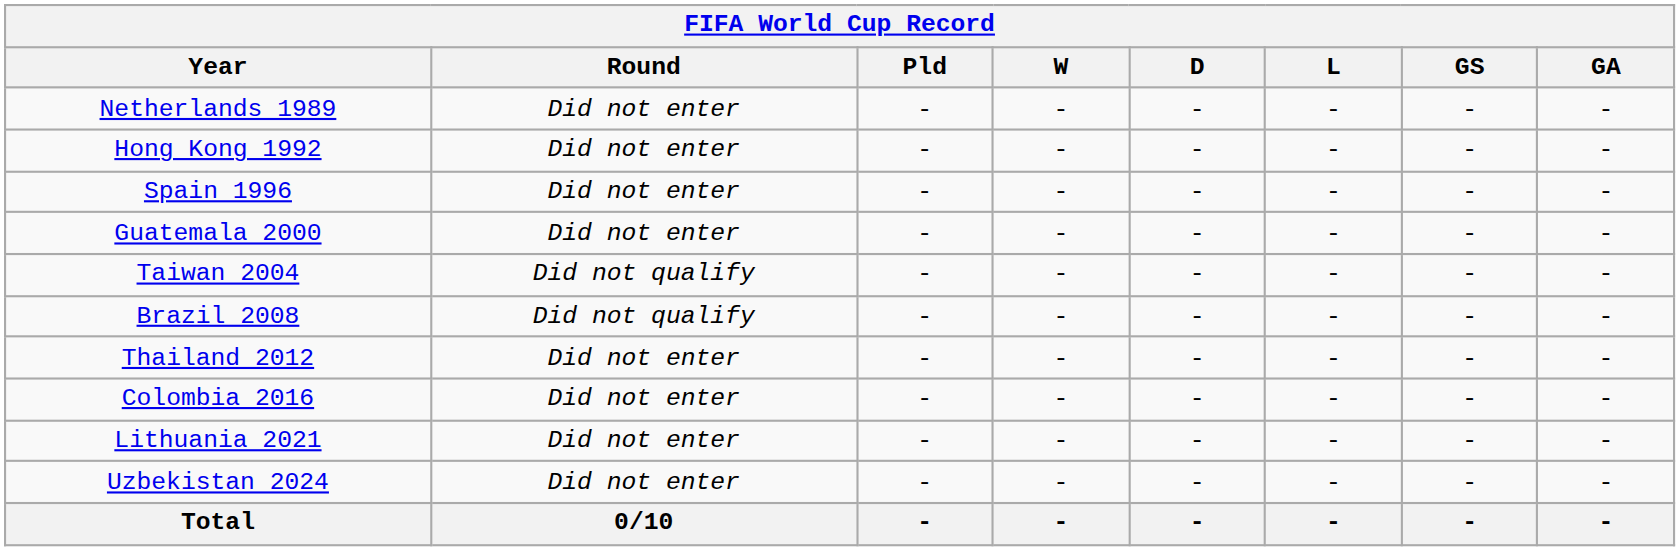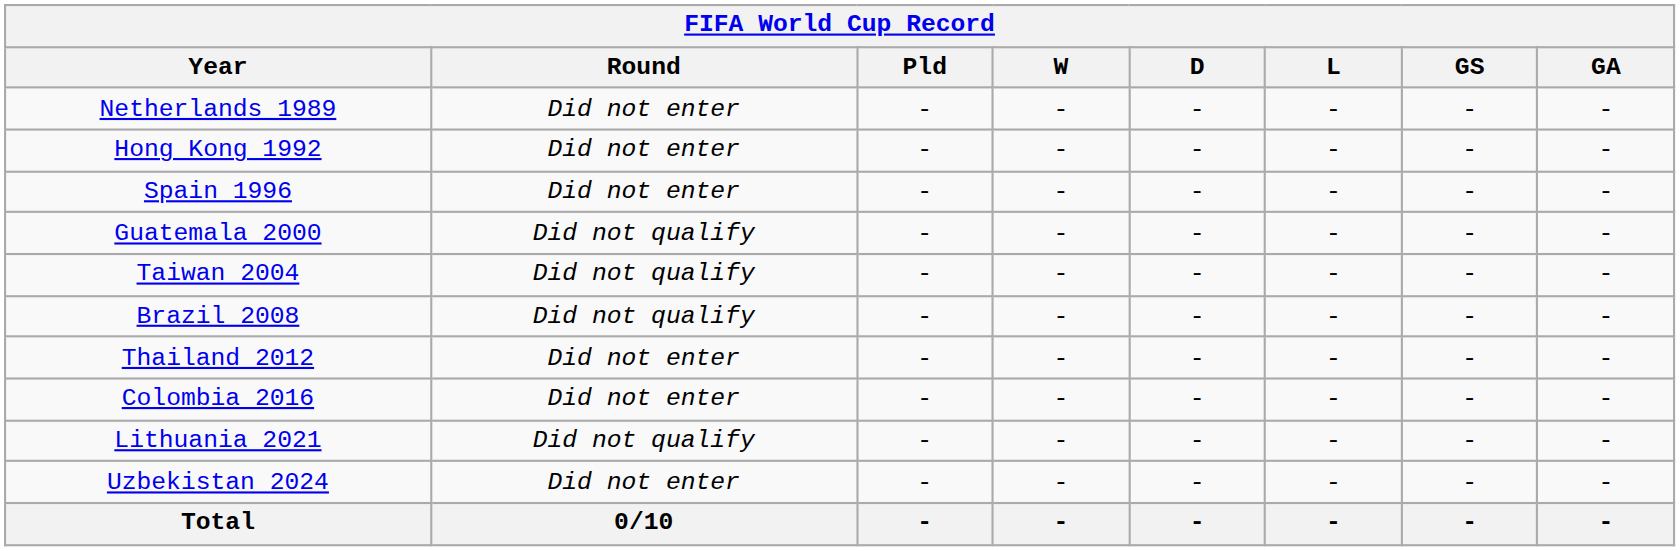Guatemala 2000 | Round: Did not enter -> Did not qualify
Lithuania 2021 | Round: Did not enter -> Did not qualify
